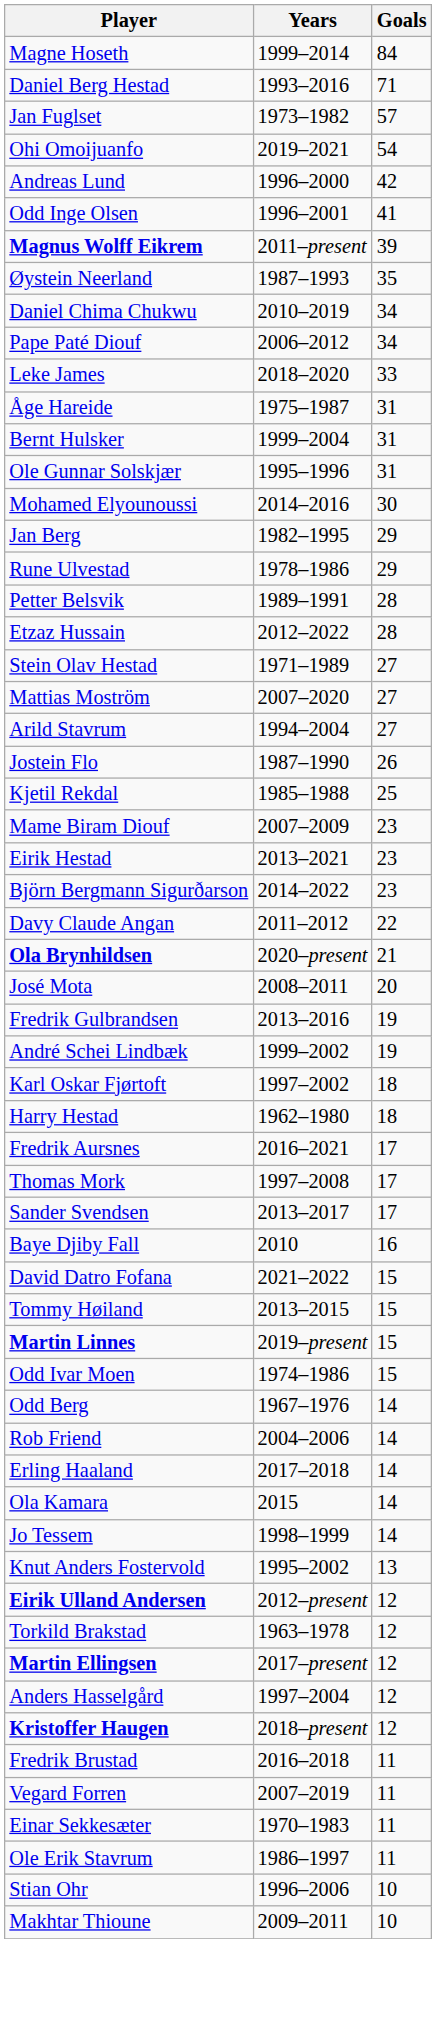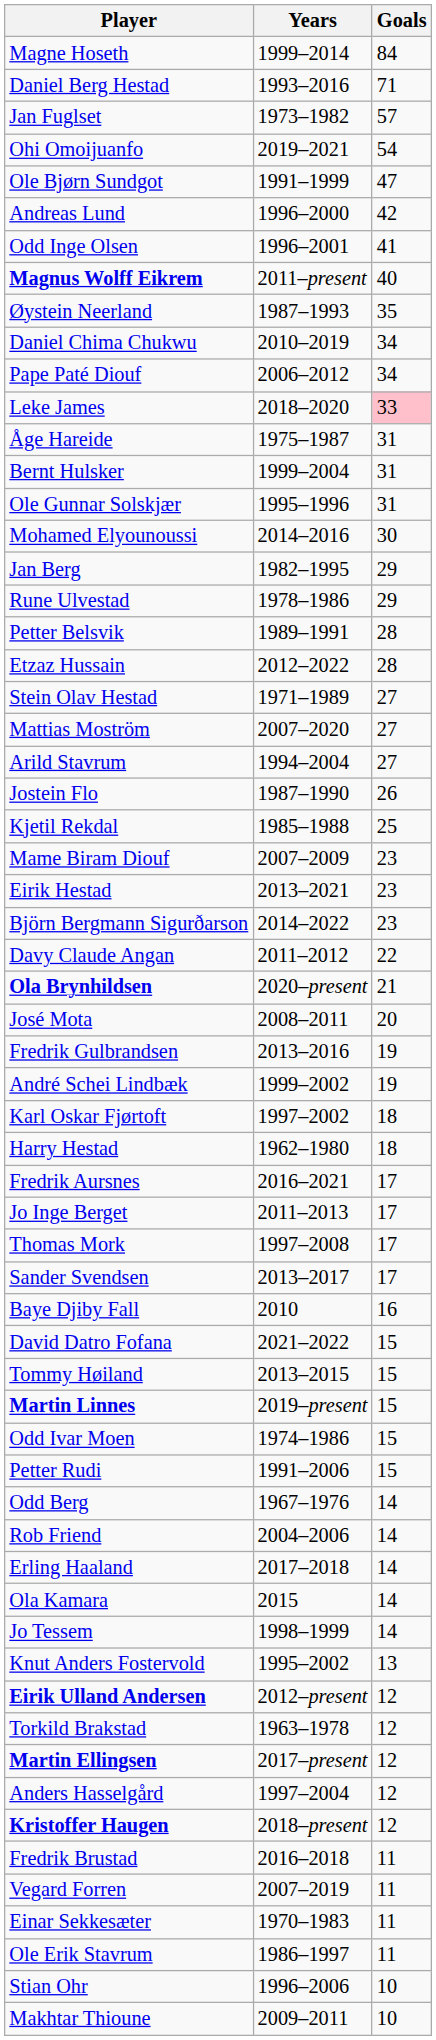+ row: Ole Bjørn Sundgot | 1991–1999 | 47
Magnus Wolff Eikrem | Goals: 39 -> 40
Leke James | Goals: no background -> pink background
+ row: Jo Inge Berget | 2011–2013 | 17
+ row: Petter Rudi | 1991–2006 | 15
